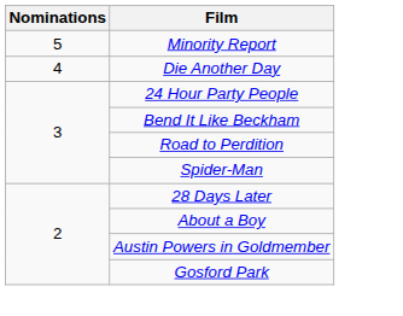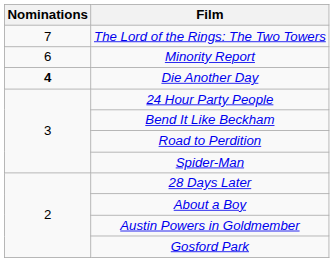+ row: 7 | The Lord of the Rings: The Two Towers
Minority Report | Nominations: 5 -> 6
Die Another Day | Nominations: normal -> bold
